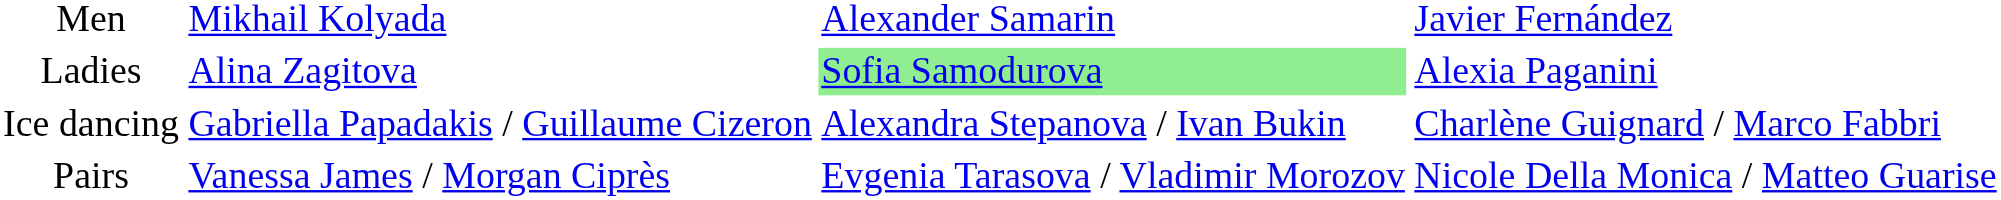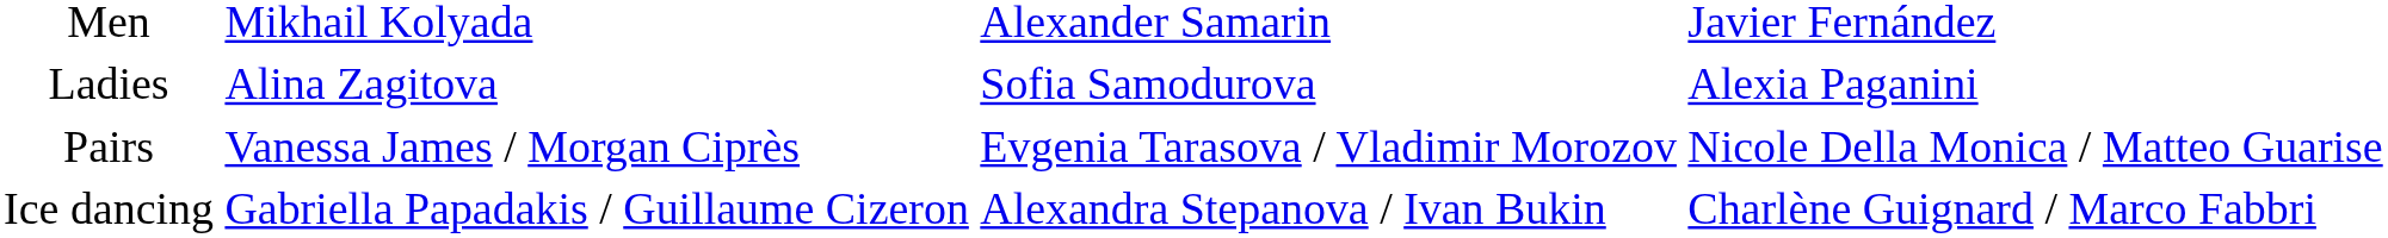Ladies | column 3: lightgreen background -> no background
rows swapped: Pairs <-> Ice dancing
